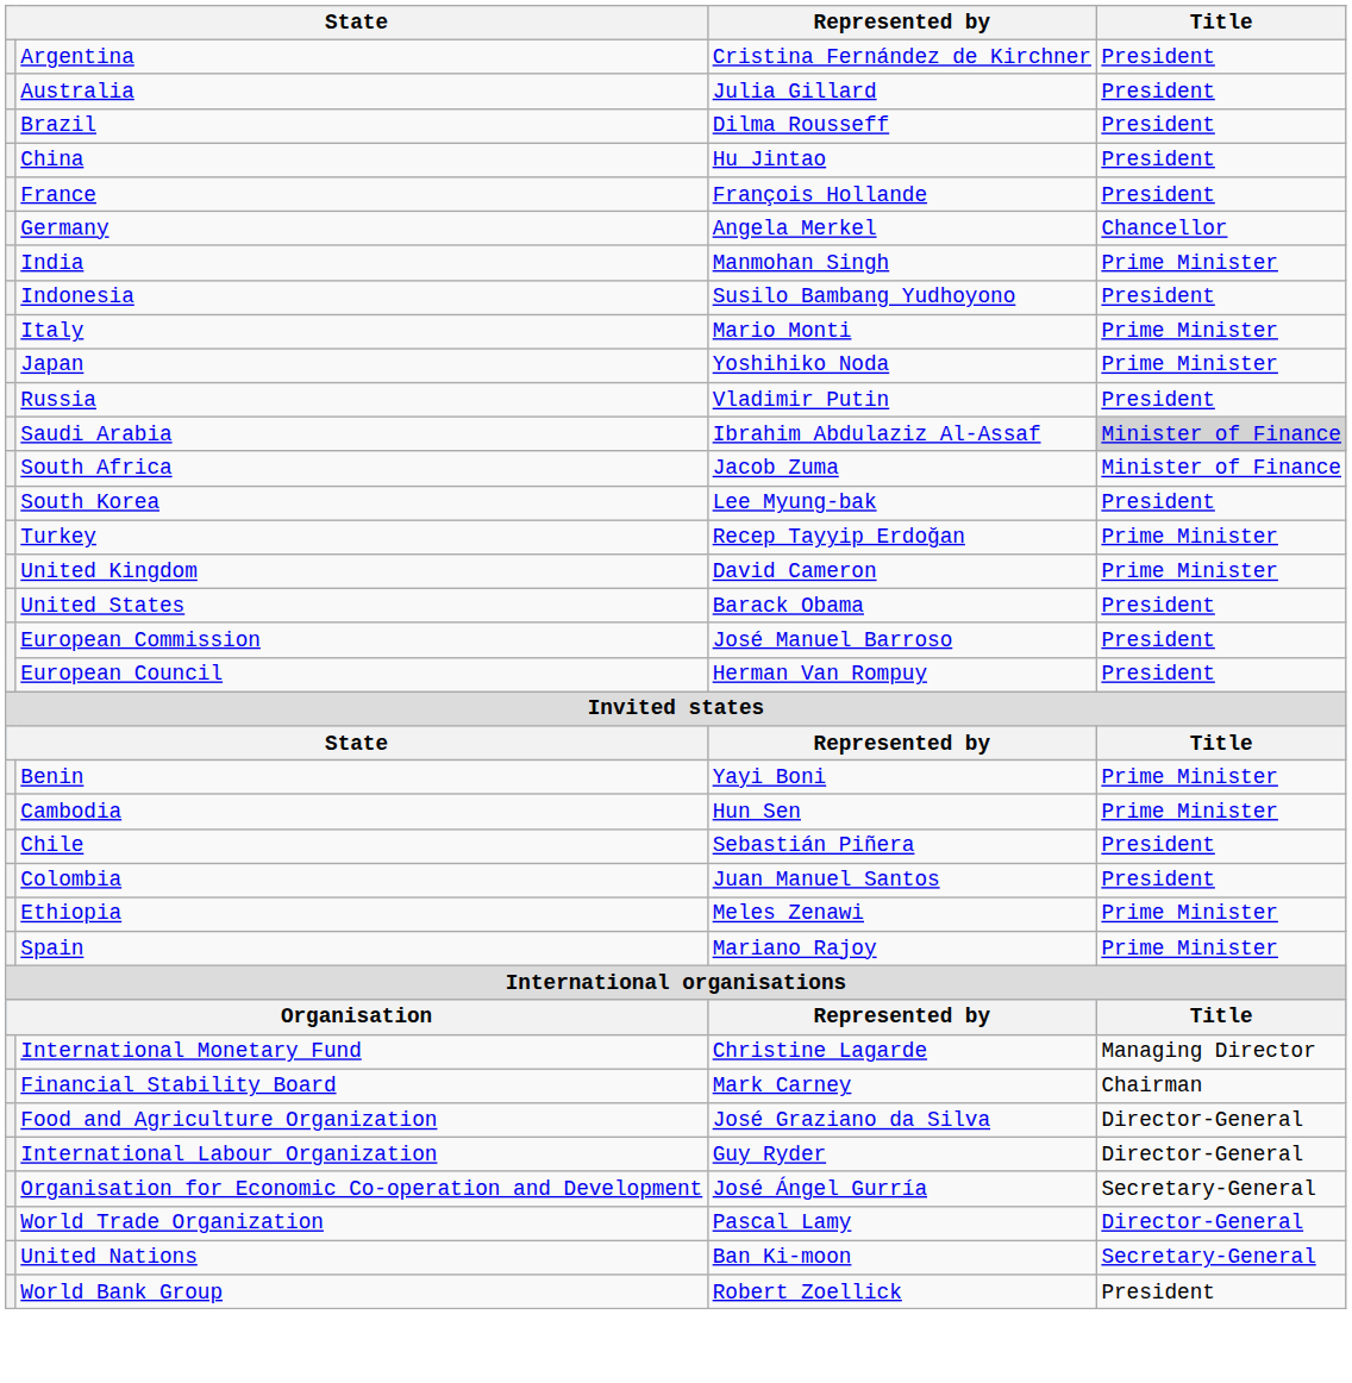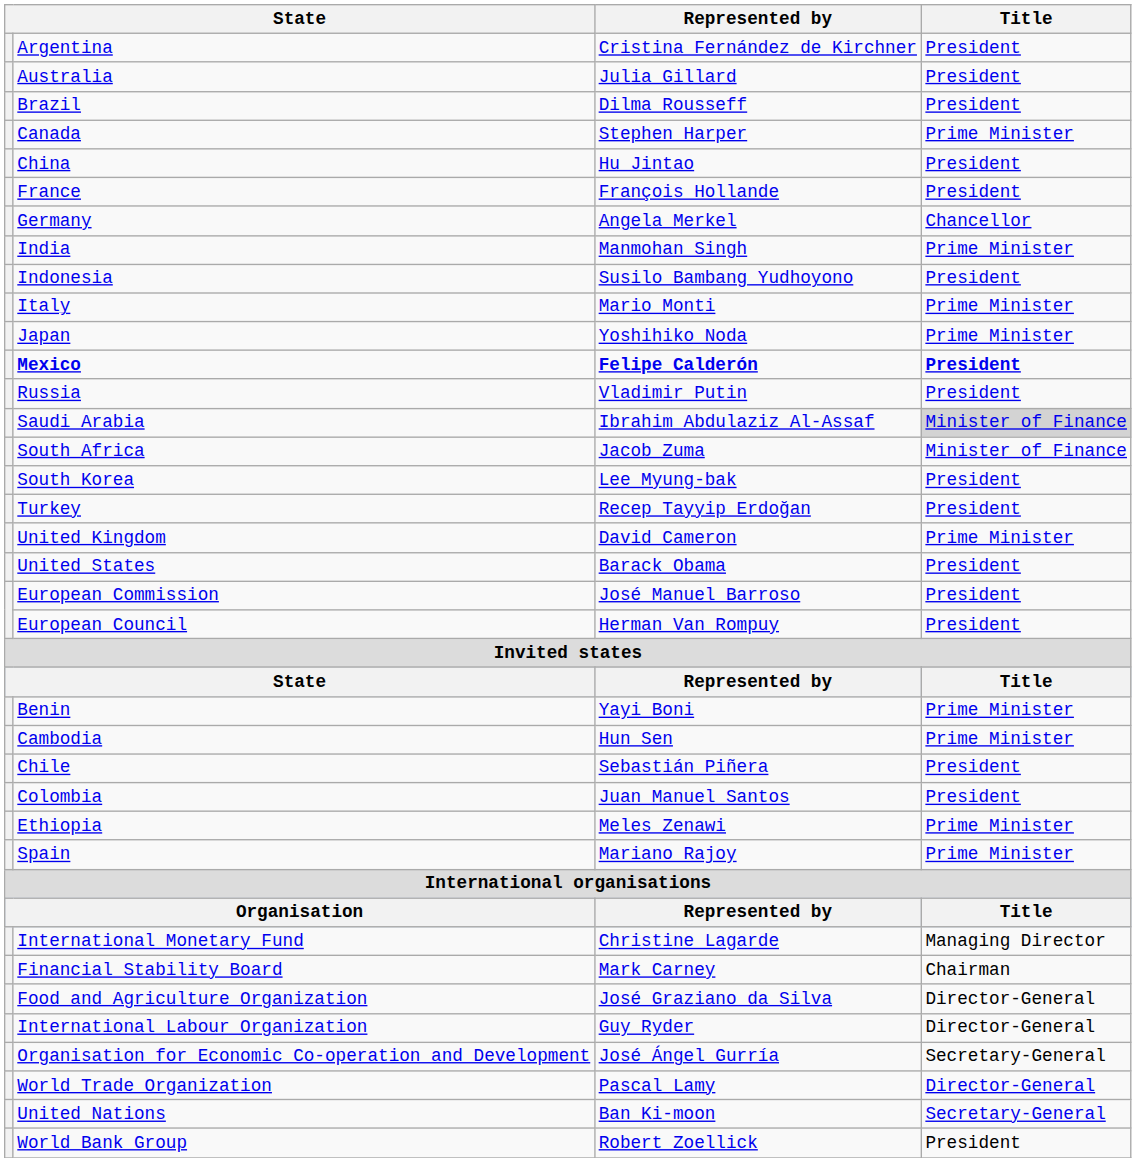+ row: Canada | Stephen Harper | Prime Minister
+ row: Mexico | Felipe Calderón | President
Turkey | Title: Prime Minister -> President
